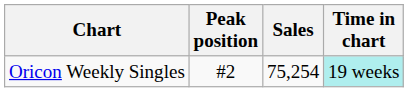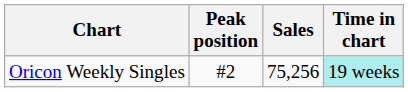Oricon Weekly Singles | Sales: 75,254 -> 75,256
